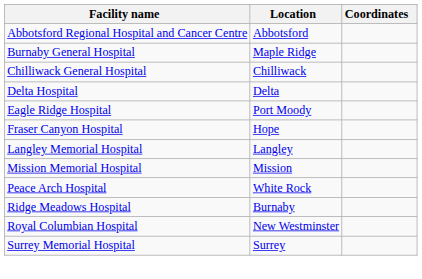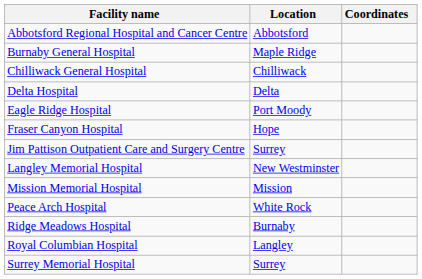+ row: Jim Pattison Outpatient Care and Surgery Centre | Surrey
Langley Memorial Hospital | Location: Langley -> New Westminster
Royal Columbian Hospital | Location: New Westminster -> Langley
